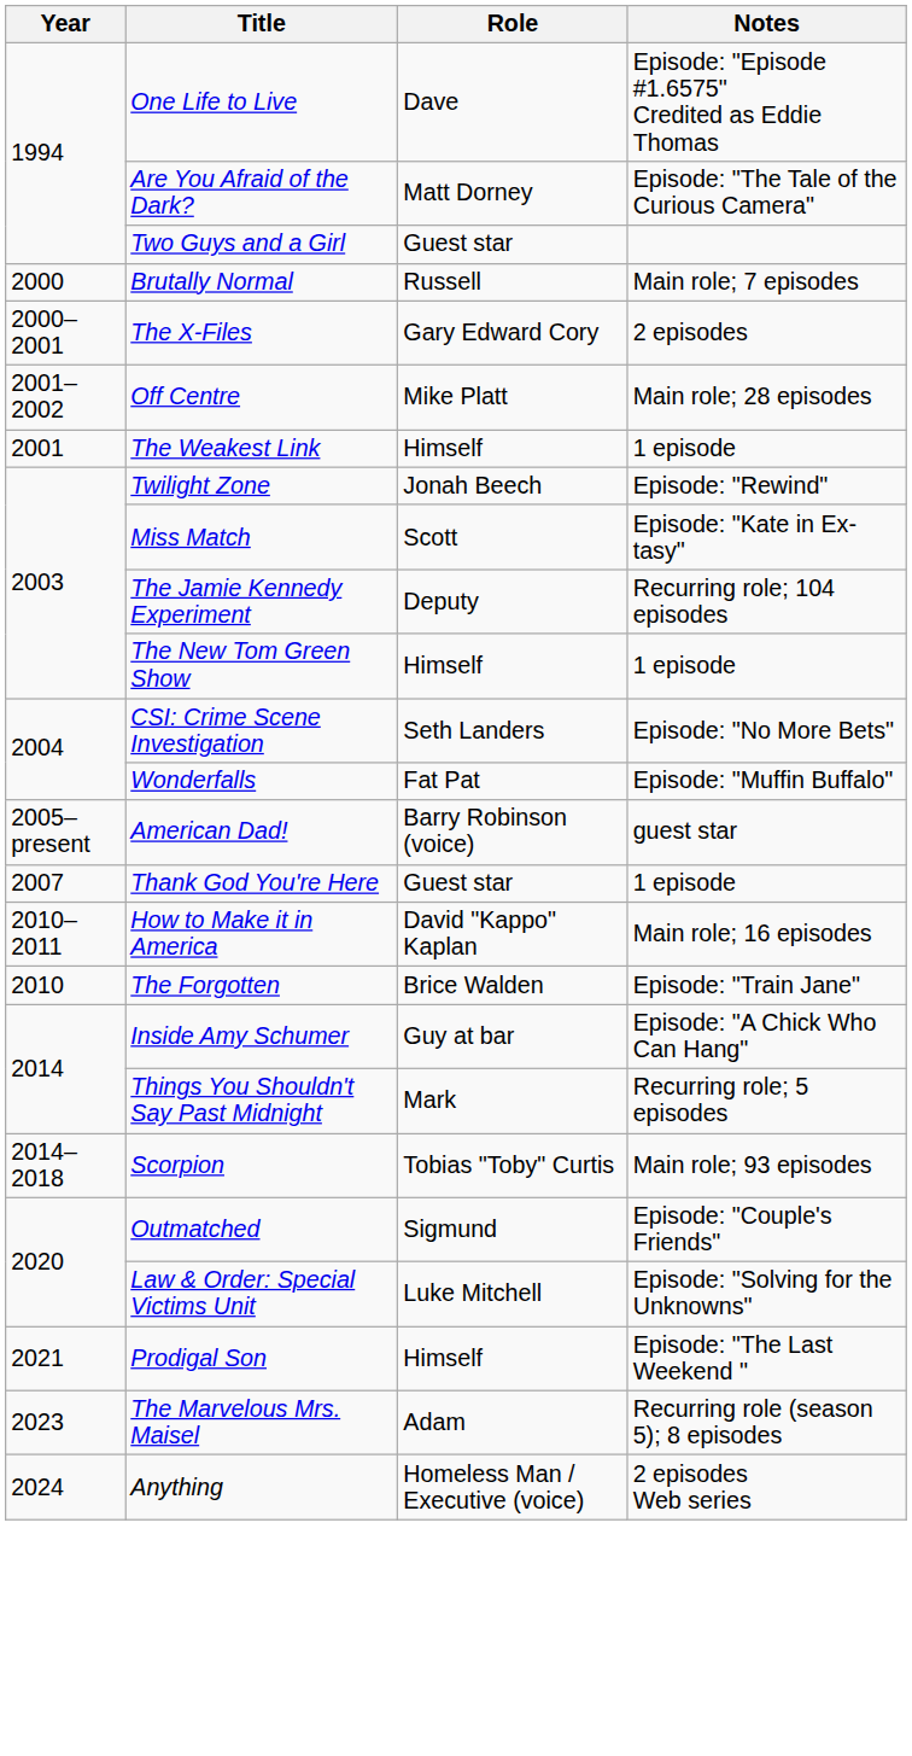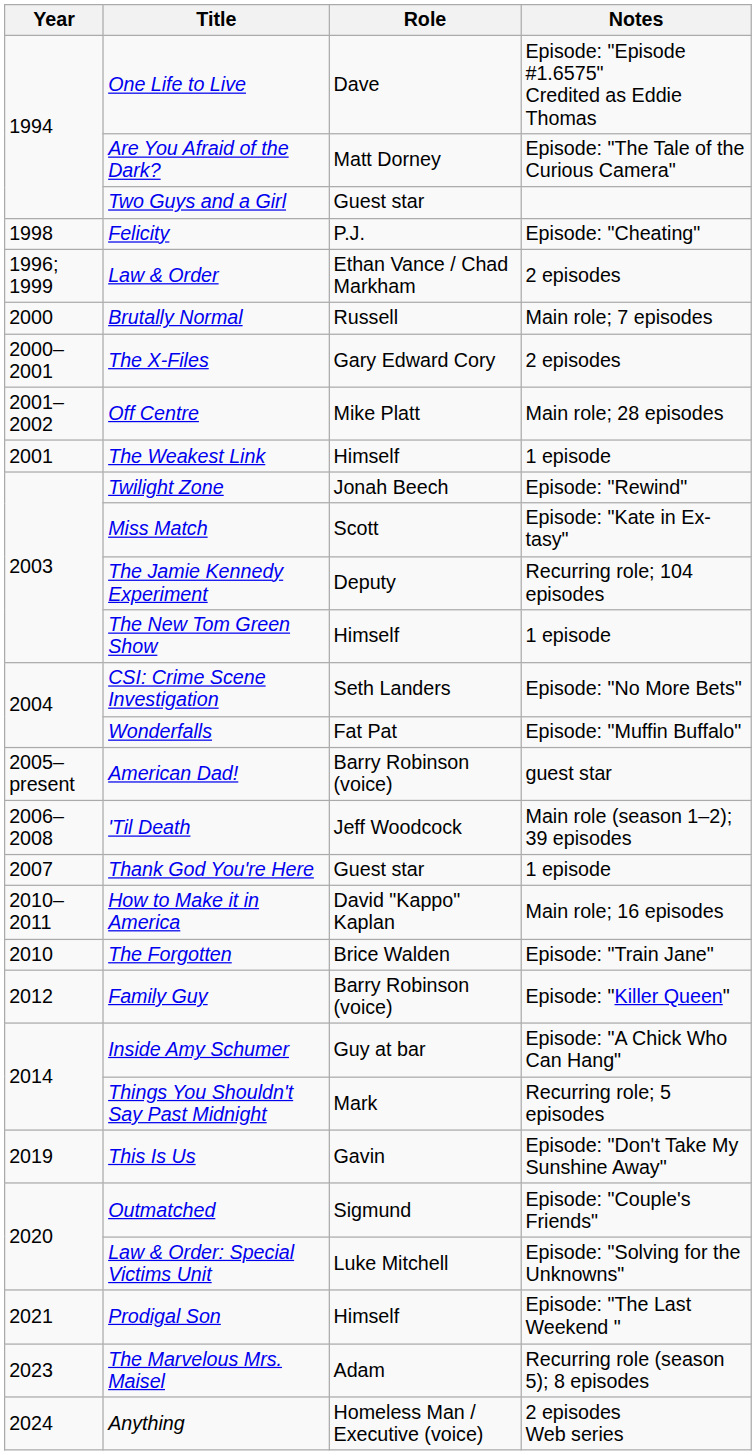+ row: 1998 | Felicity | P.J. | Episode: "Cheating"
+ row: 1996; 1999 | Law & Order | Ethan Vance / Chad Markham | 2 episodes
+ row: 2006–2008 | 'Til Death | Jeff Woodcock | Main role (season 1–2); 39 episodes
+ row: 2012 | Family Guy | Barry Robinson (voice) | Episode: "Killer Queen"
- row: 2014–2018 | Scorpion | Tobias "Toby" Curtis | Main role; 93 episodes
+ row: 2019 | This Is Us | Gavin | Episode: "Don't Take My Sunshine Away"
